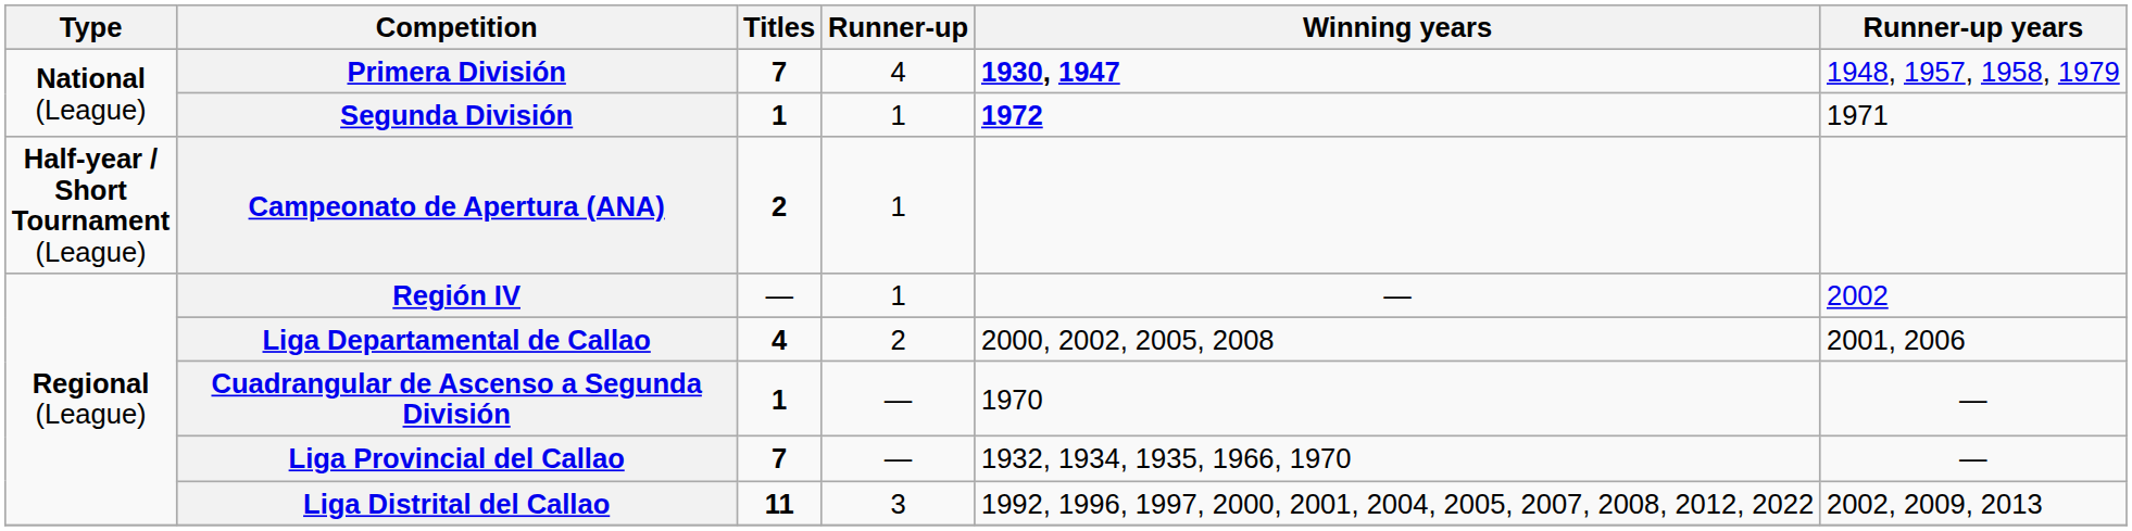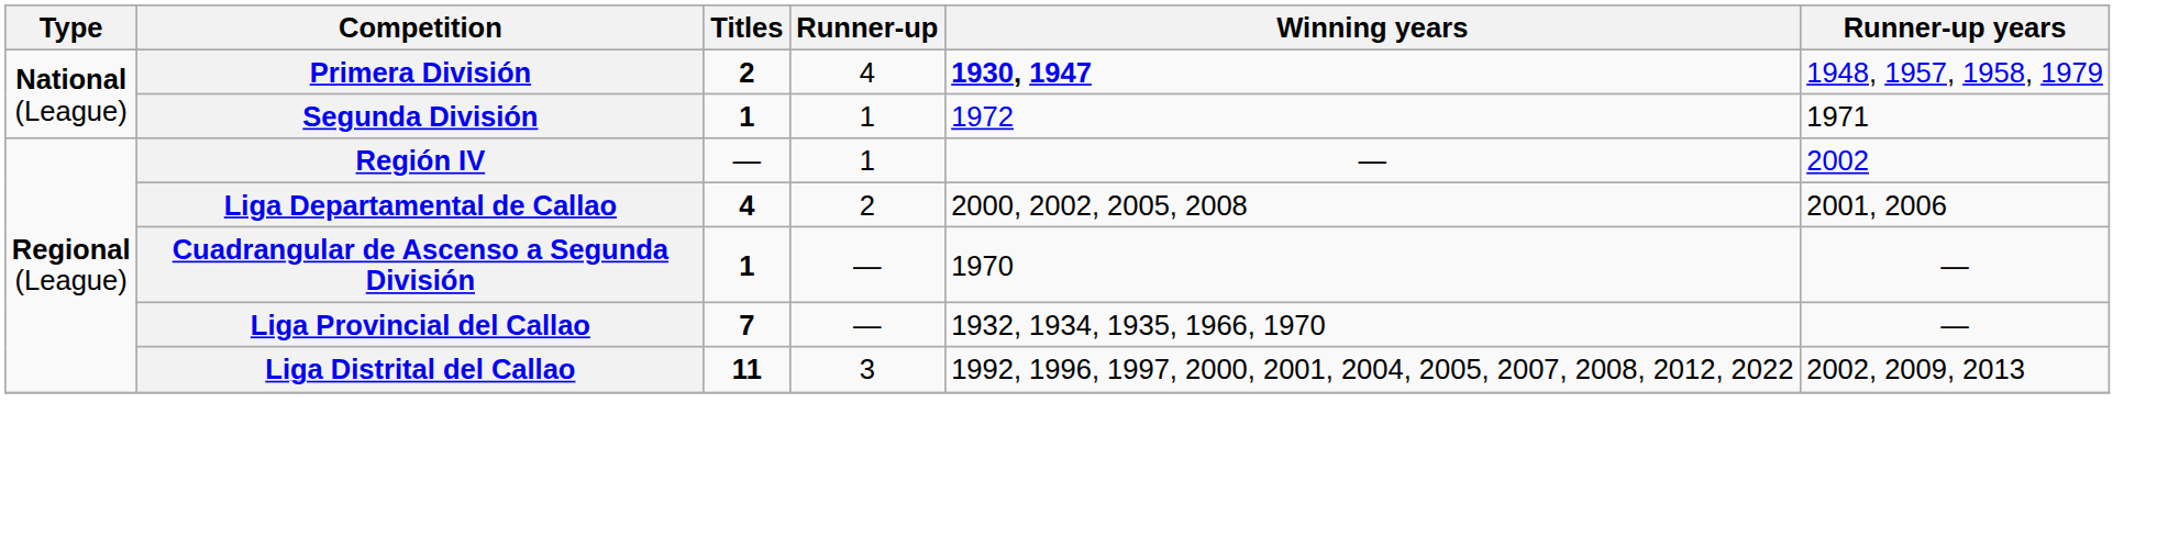Primera División | Titles: 7 -> 2
Segunda División | Winning years: bold -> normal
- row: Half-year / Short Tournament (League) | Campeonato de Apertura (ANA) | 2 | 1
